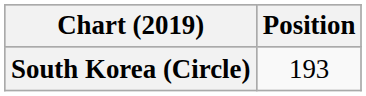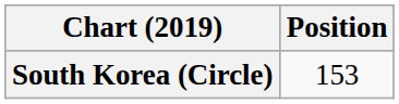South Korea (Circle) | Position: 193 -> 153
